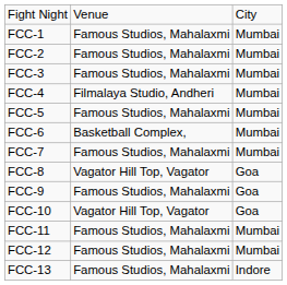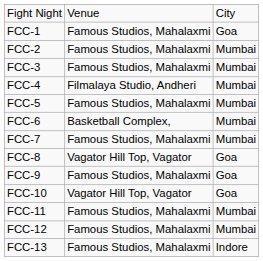FCC-1 | column 3: Mumbai -> Goa
